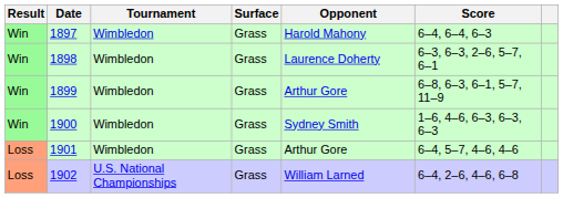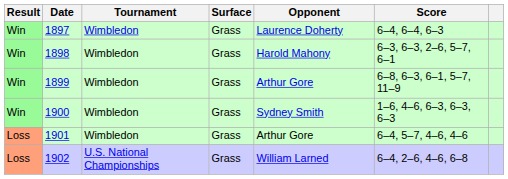1897 | Opponent: Harold Mahony -> Laurence Doherty
1898 | Opponent: Laurence Doherty -> Harold Mahony
